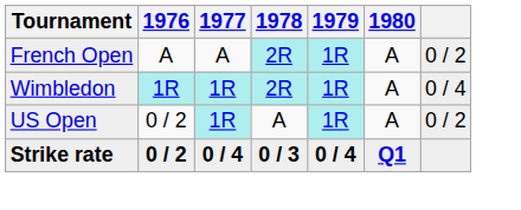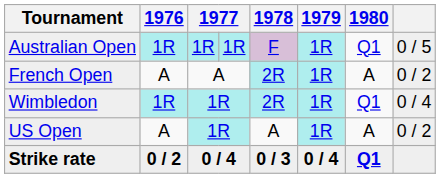+ row: Australian Open | 1R | 1R | 1R | F | 1R | Q1 | 0 / 5
Wimbledon | 1980: A -> Q1
US Open | 1976: 0 / 2 -> A
